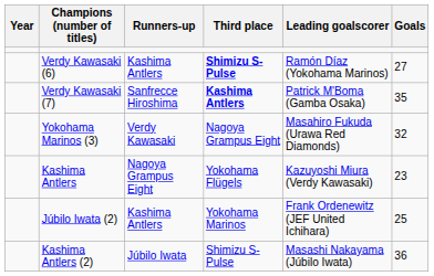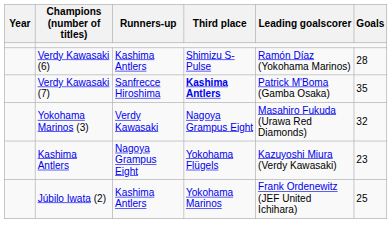Verdy Kawasaki (6) | Third place: bold -> normal
Verdy Kawasaki (6) | Goals: 27 -> 28
- row: Kashima Antlers (2) | Júbilo Iwata | Shimizu S-Pulse | Masashi Nakayama (Júbilo Iwata) | 36
